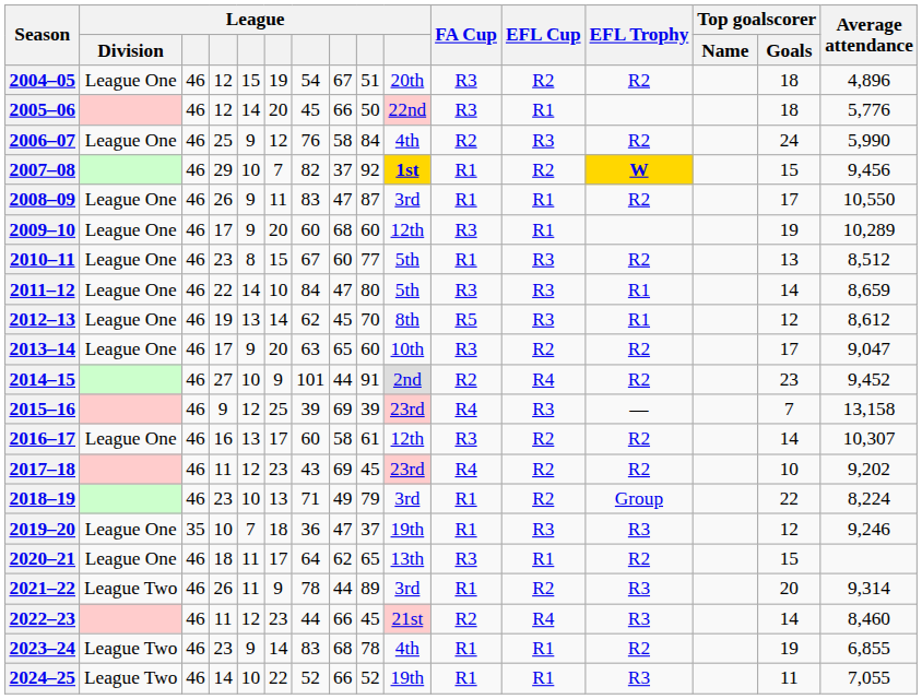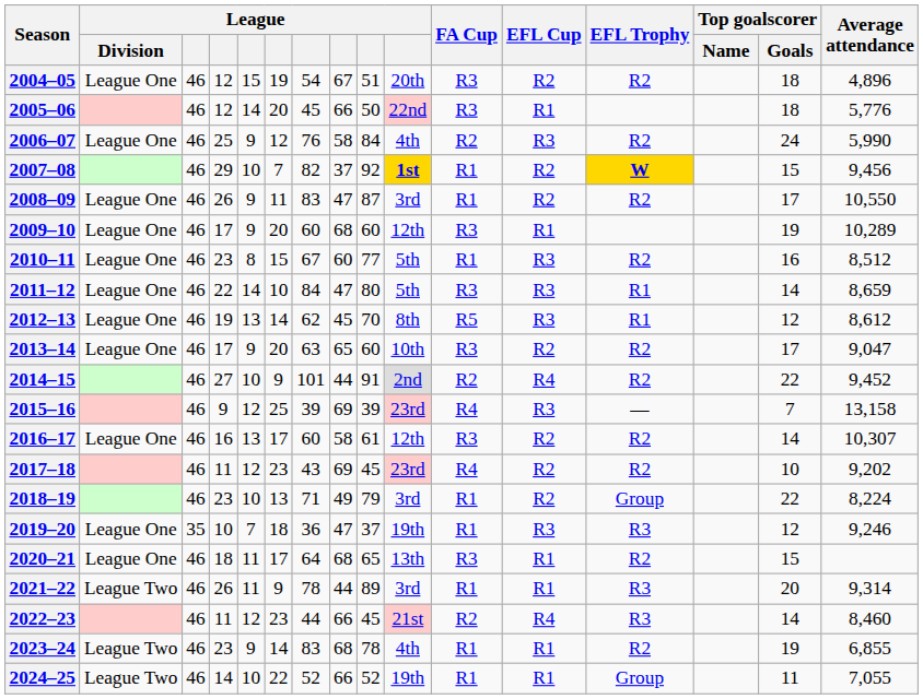2008–09 | EFL Cup: R1 -> R2
2010–11 | Top goalscorer / Goals: 13 -> 16
2014–15 | Top goalscorer / Goals: 23 -> 22
2020–21 | column 8: 62 -> 68
2021–22 | EFL Cup: R2 -> R1
2024–25 | EFL Trophy: R3 -> Group
